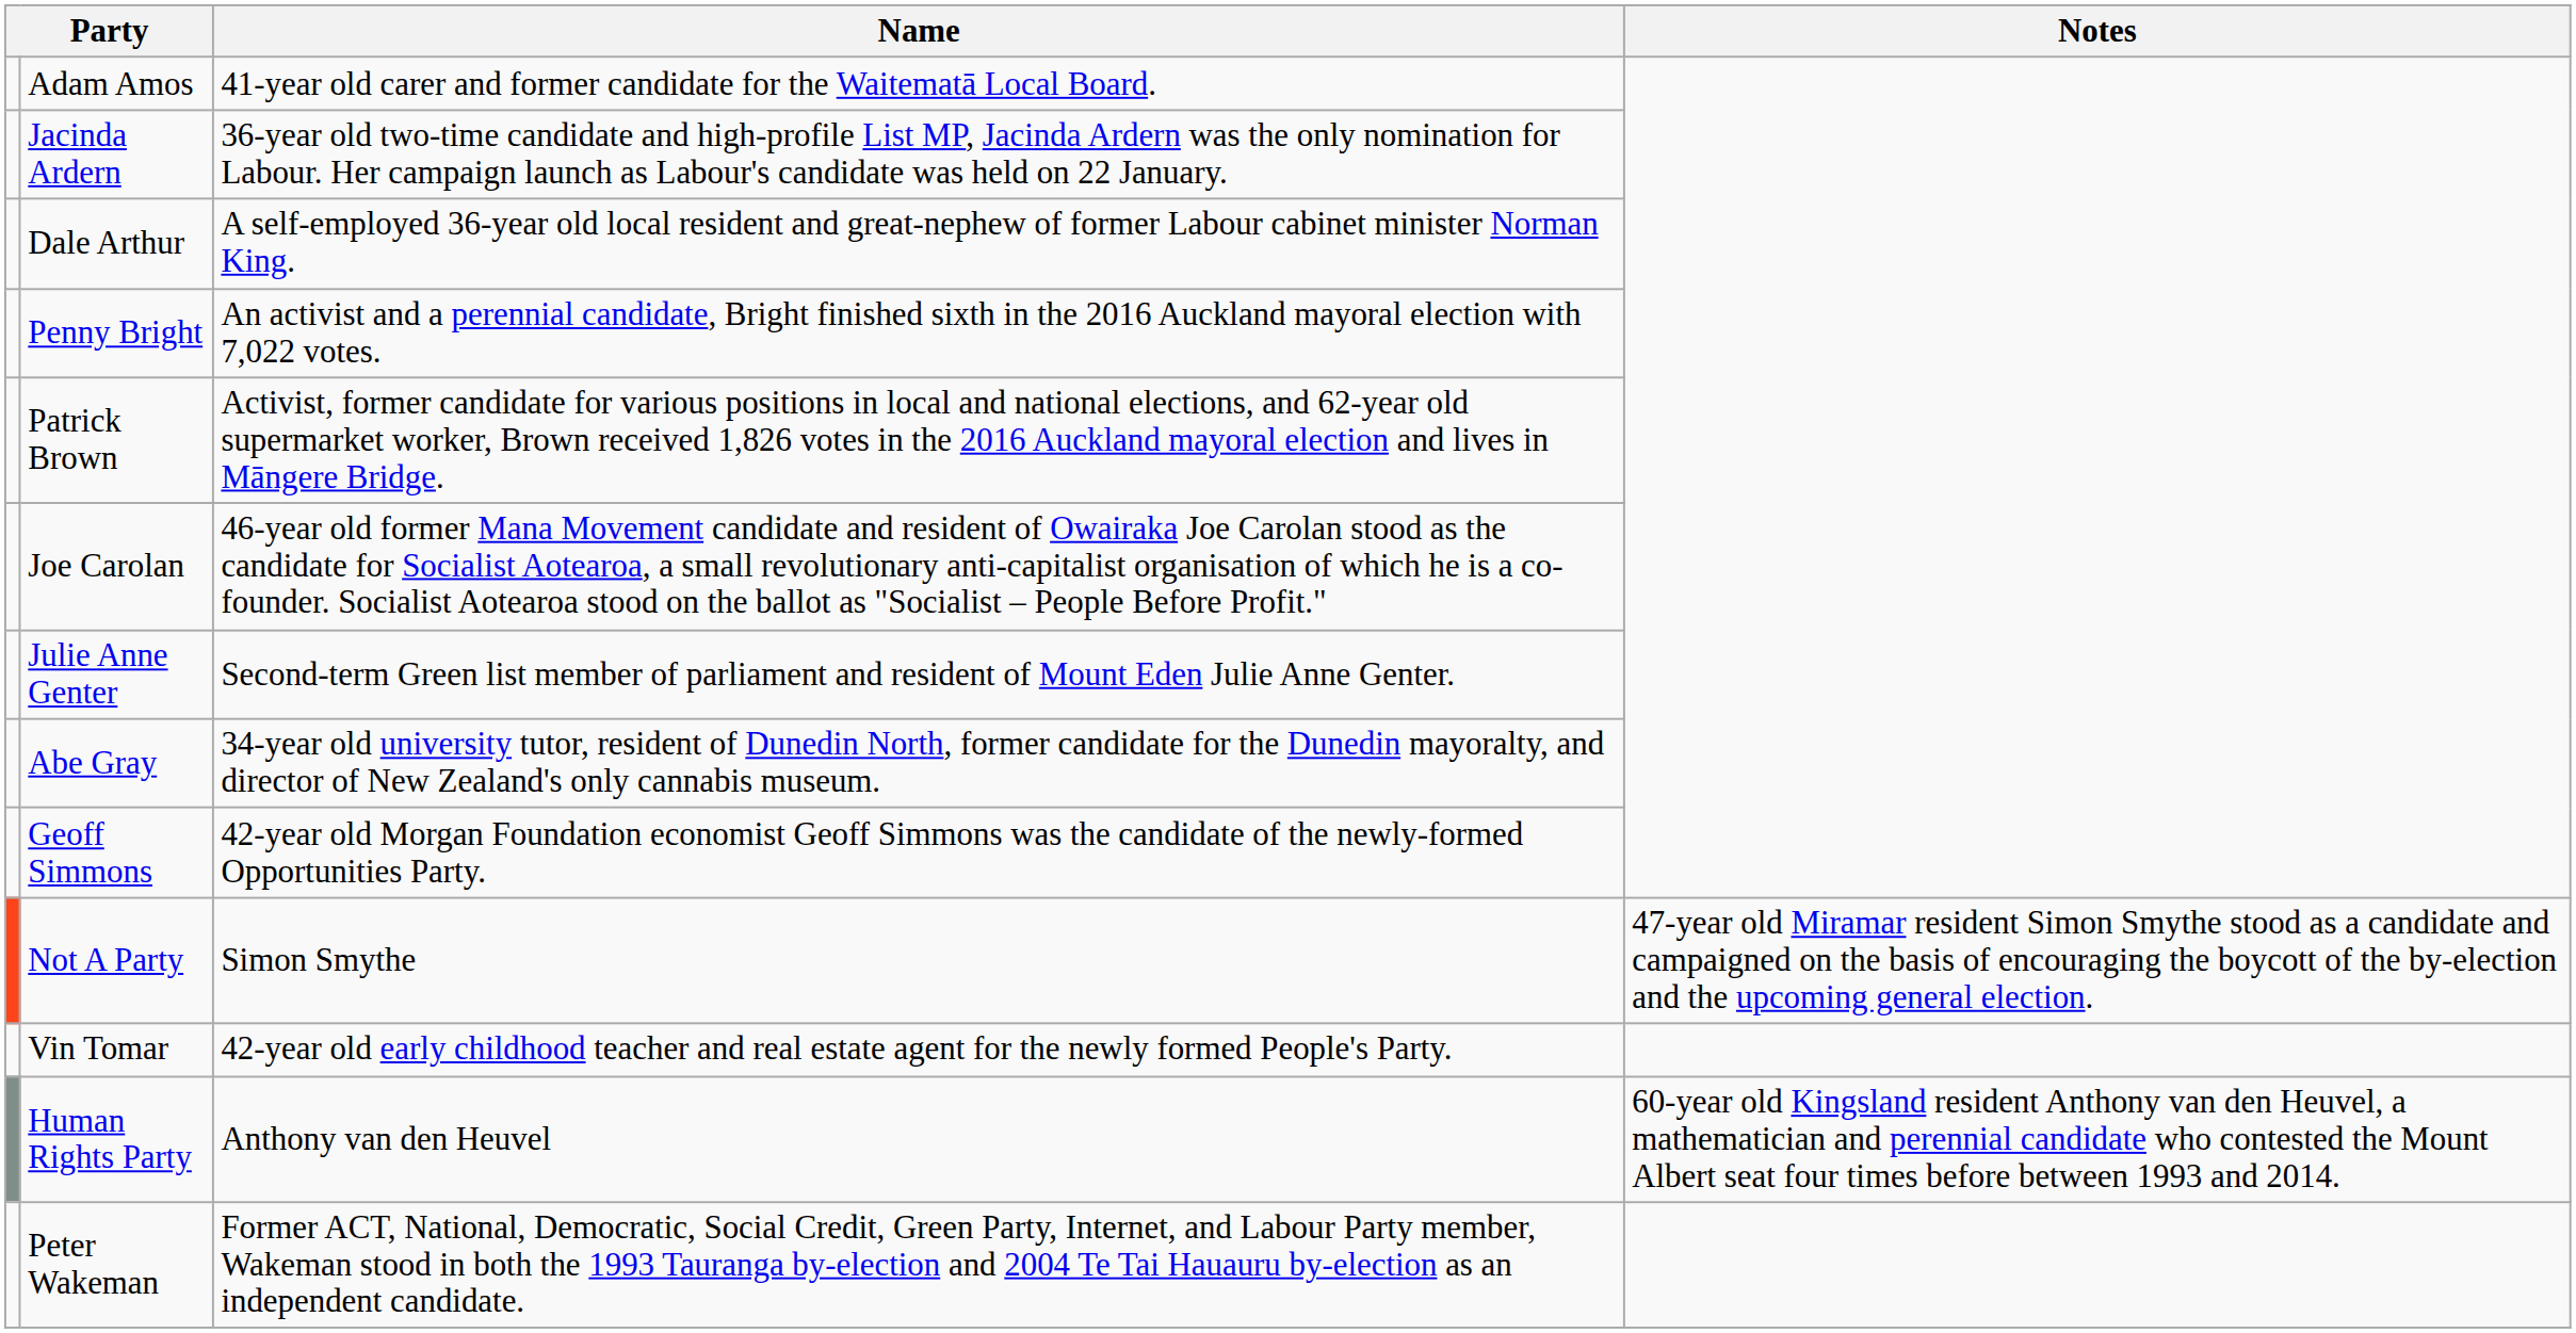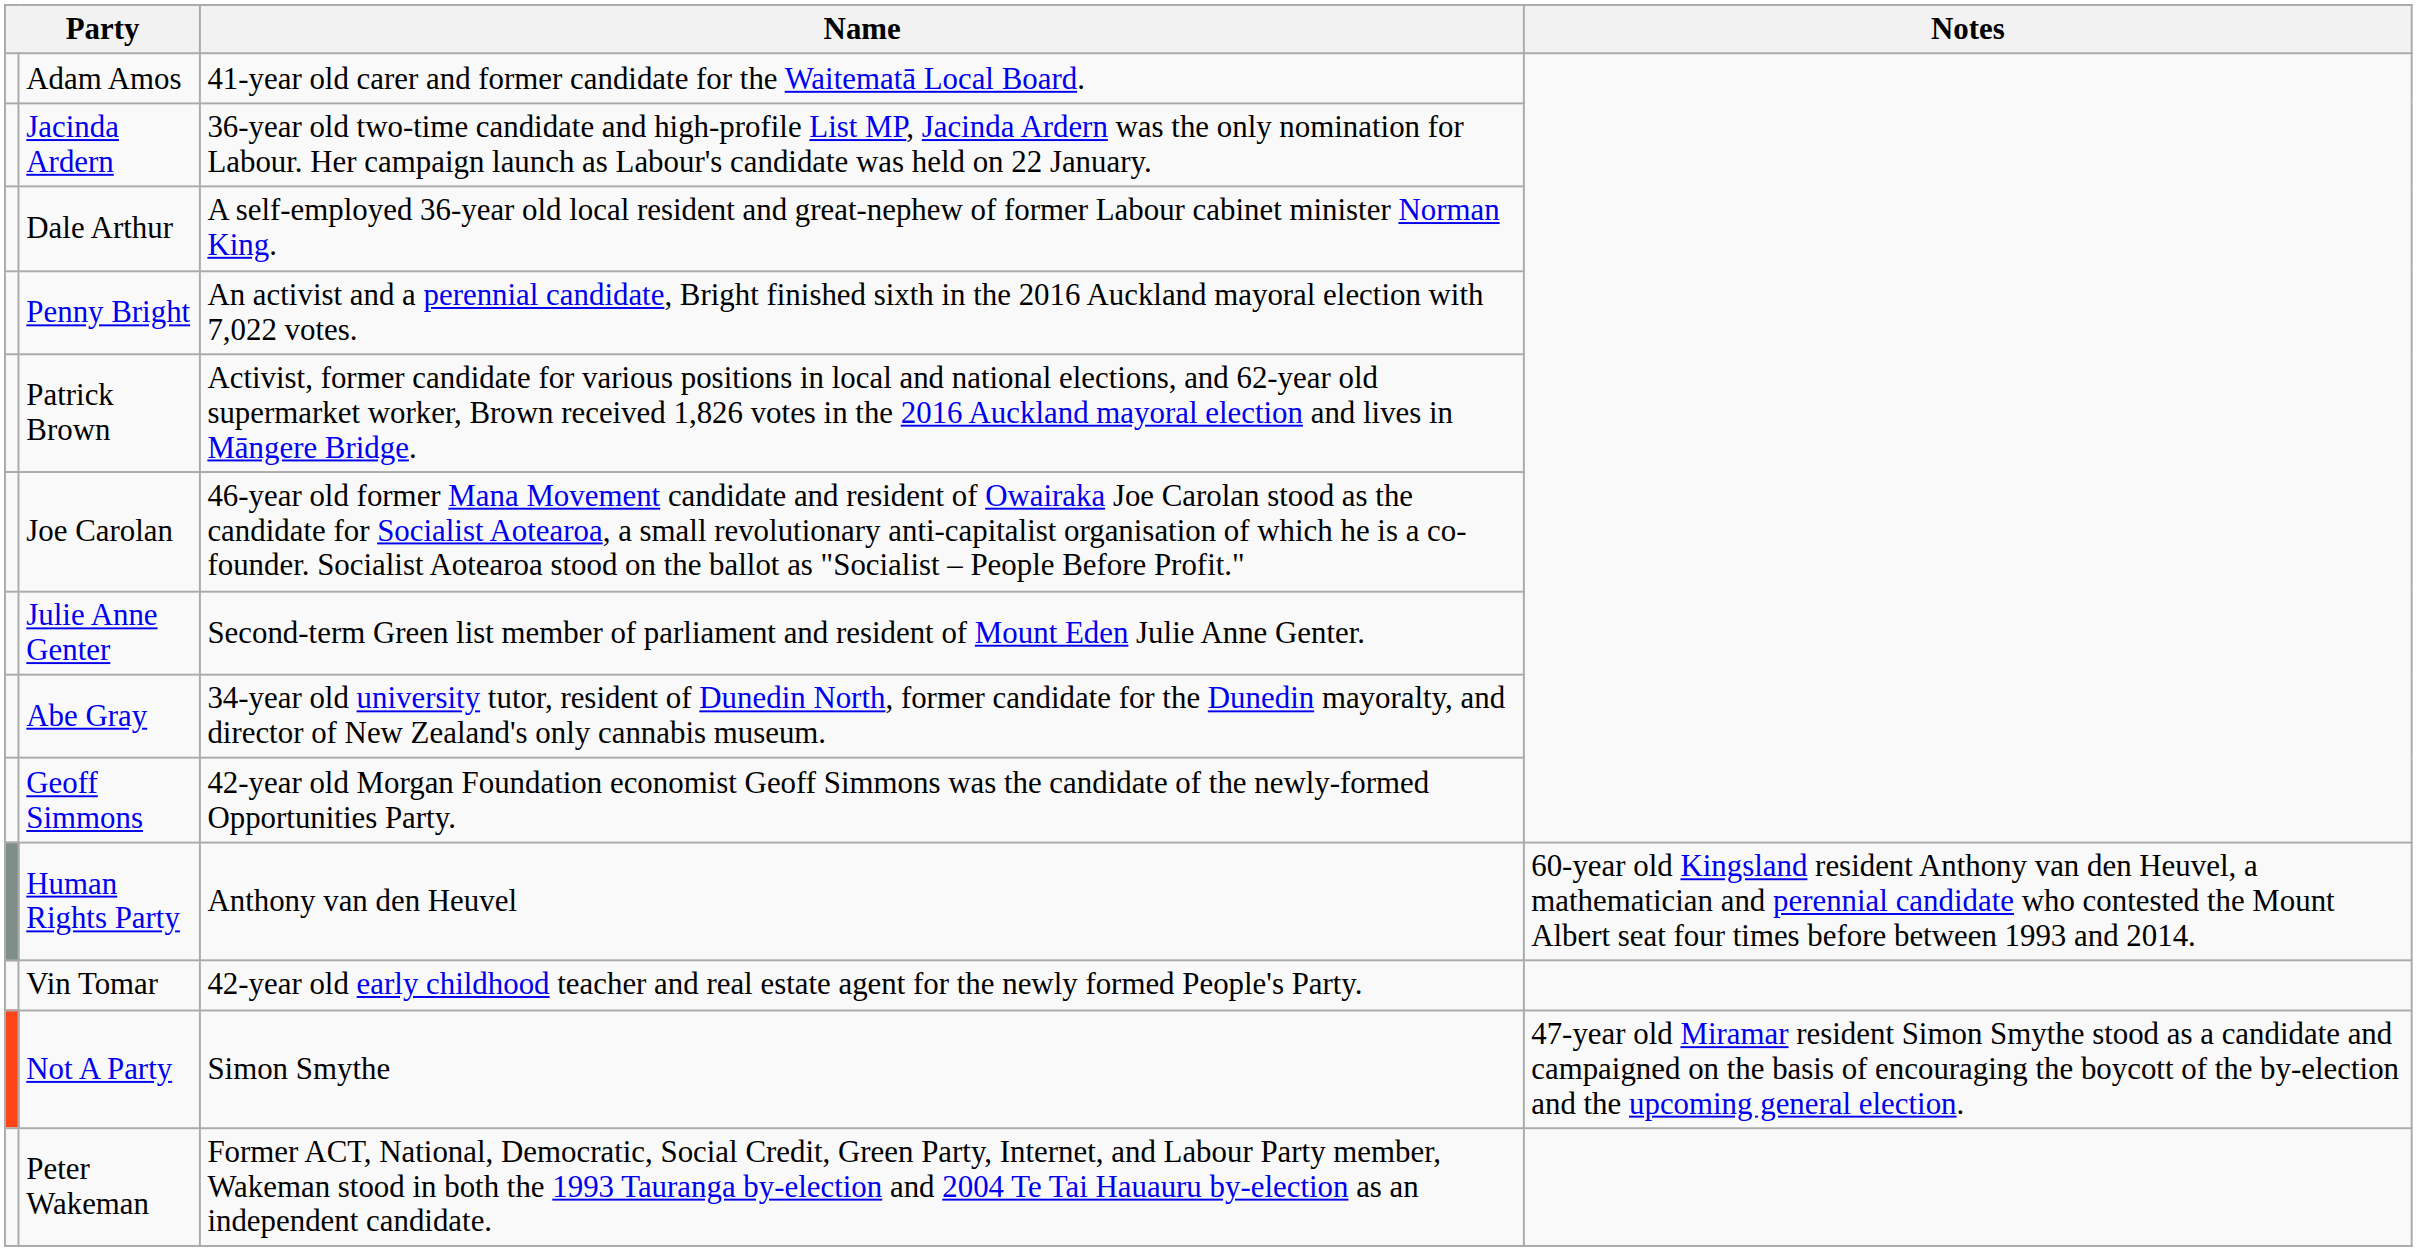rows swapped: Not A Party <-> Human Rights Party
